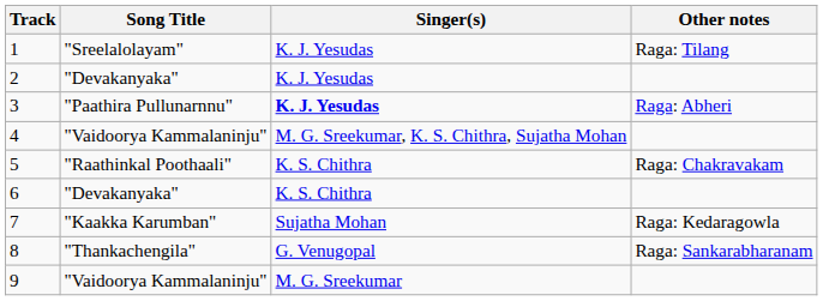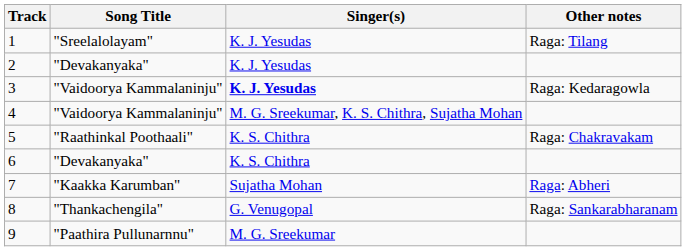3 | Song Title: "Paathira Pullunarnnu" -> "Vaidoorya Kammalaninju"
3 | Other notes: Raga: Abheri -> Raga: Kedaragowla
7 | Other notes: Raga: Kedaragowla -> Raga: Abheri
9 | Song Title: "Vaidoorya Kammalaninju" -> "Paathira Pullunarnnu"
